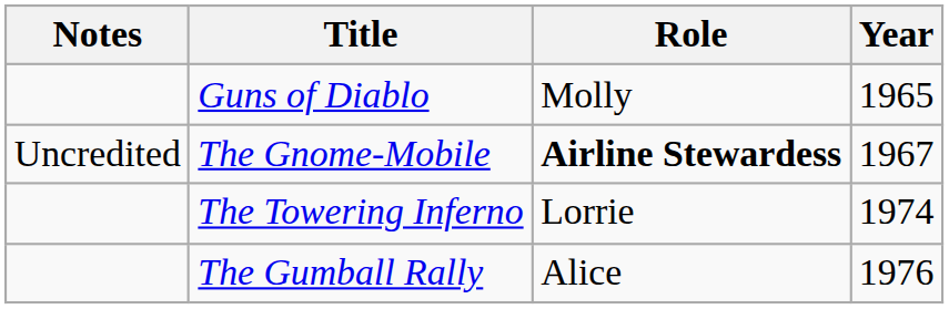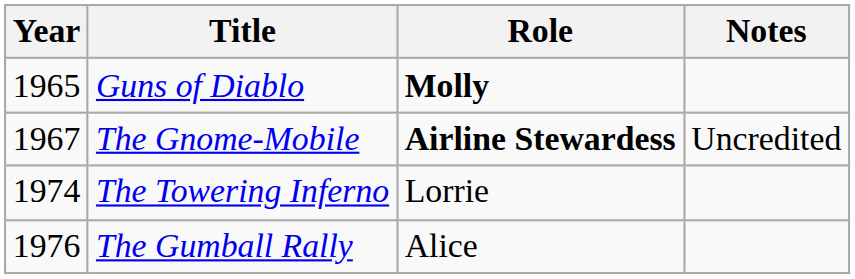columns swapped: Year <-> Notes
Guns of Diablo | Role: normal -> bold
